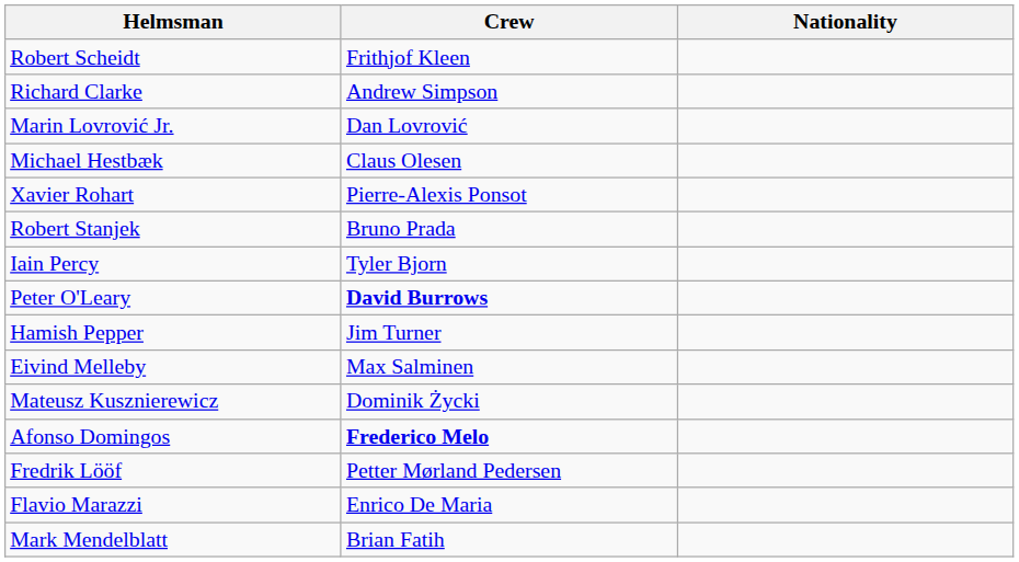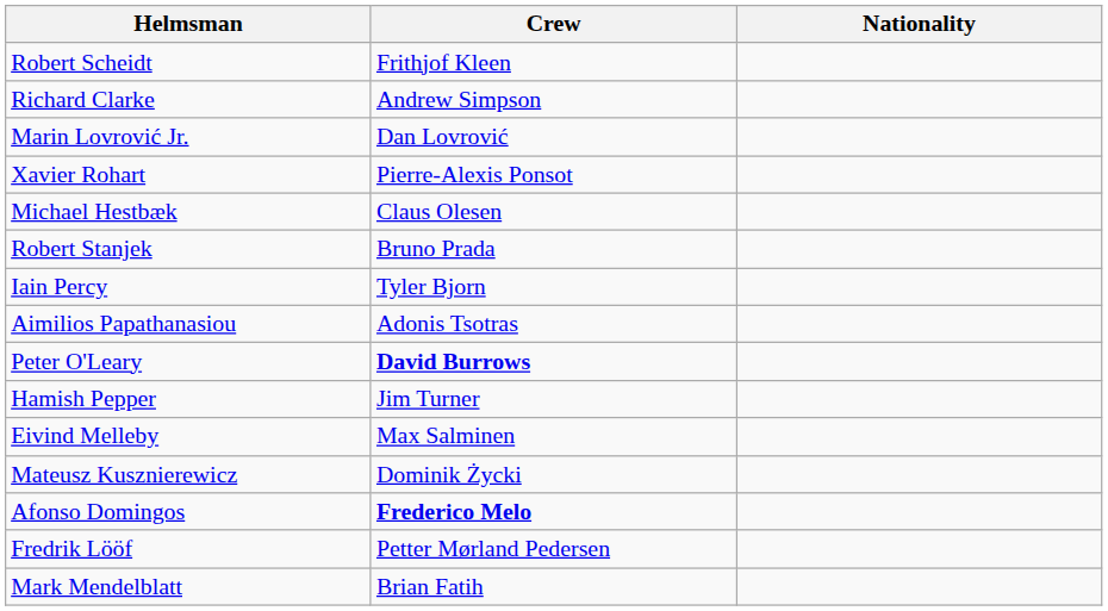rows swapped: Michael Hestbæk <-> Xavier Rohart
+ row: Aimilios Papathanasiou | Adonis Tsotras
- row: Flavio Marazzi | Enrico De Maria
